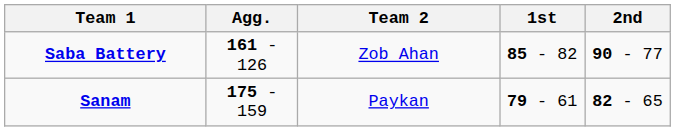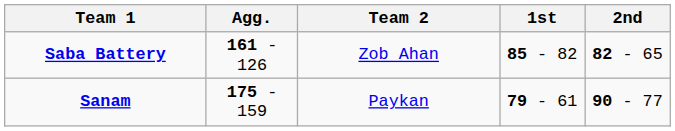Saba Battery | 2nd: 90 - 77 -> 82 - 65
Sanam | 2nd: 82 - 65 -> 90 - 77
